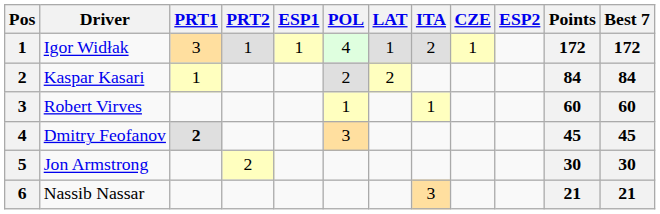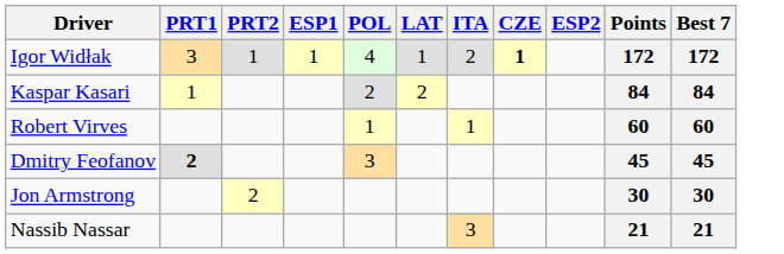- column: Pos | 1 | 2 | 3 | 4 | 5 | 6
Igor Widłak | CZE: normal -> bold
